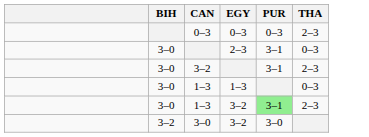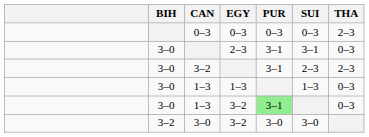+ column: SUI | 0–3 | 3–1 | 2–3 | 1–3 | 3–0
1–3 / 3–2 | THA: 2–3 -> 0–3
